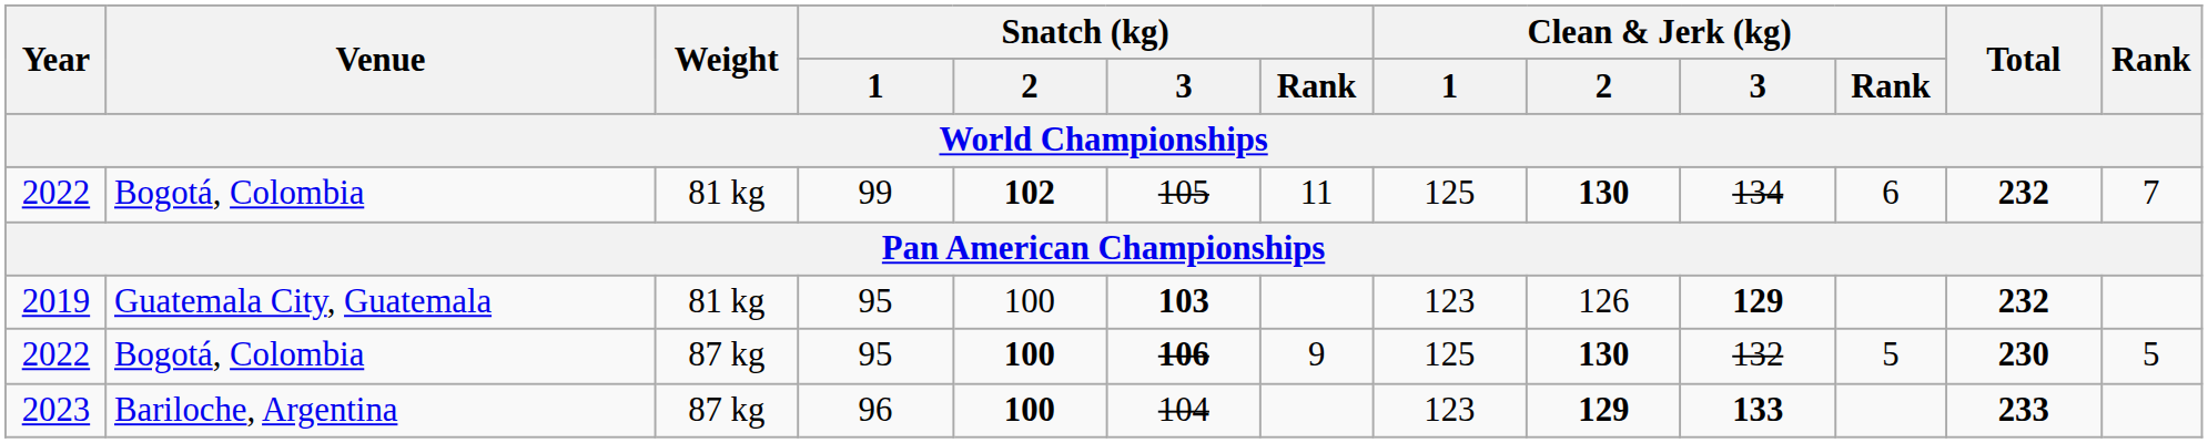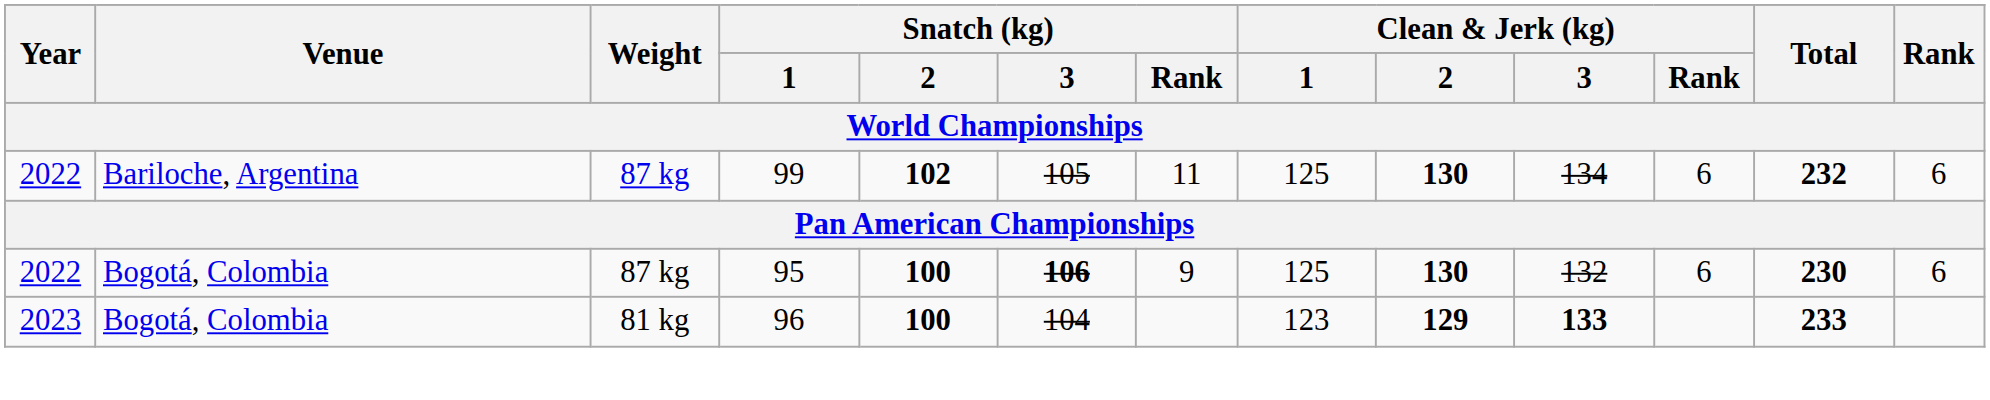2022 / 99 | Venue: Bogotá, Colombia -> Bariloche, Argentina
2022 / 99 | Weight: 81 kg -> 87 kg
2022 / 99 | Rank: 7 -> 6
- row: 2019 | Guatemala City, Guatemala | 81 kg | 95 | 100 | 103 | 123 | 126 | 129 | 232
2022 / 95 | Clean & Jerk (kg) / Rank: 5 -> 6
2022 / 95 | Rank: 5 -> 6
2023 | Venue: Bariloche, Argentina -> Bogotá, Colombia
2023 | Weight: 87 kg -> 81 kg
